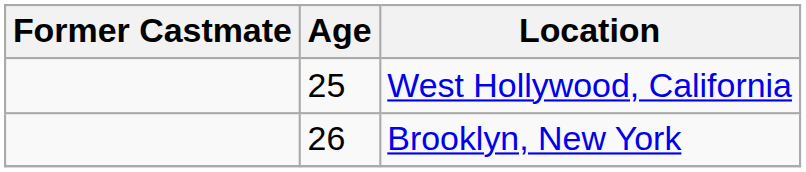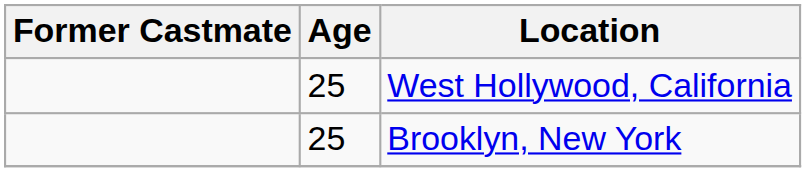Brooklyn, New York | Age: 26 -> 25
